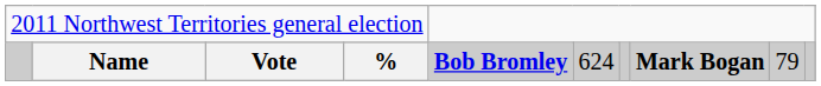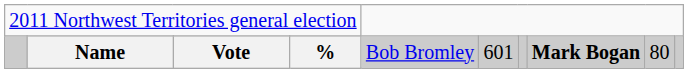Name | column 5: bold -> normal
Name | column 6: 624 -> 601
Name | column 9: 79 -> 80
